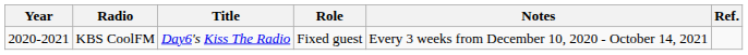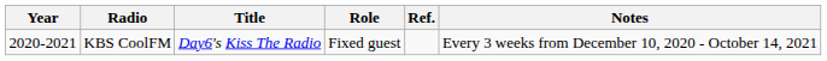columns swapped: Notes <-> Ref.
